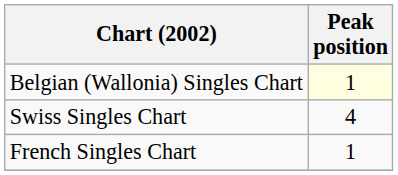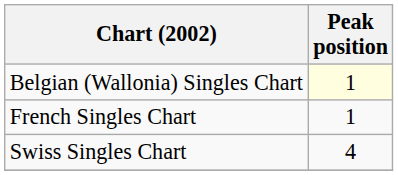rows swapped: French Singles Chart <-> Swiss Singles Chart
